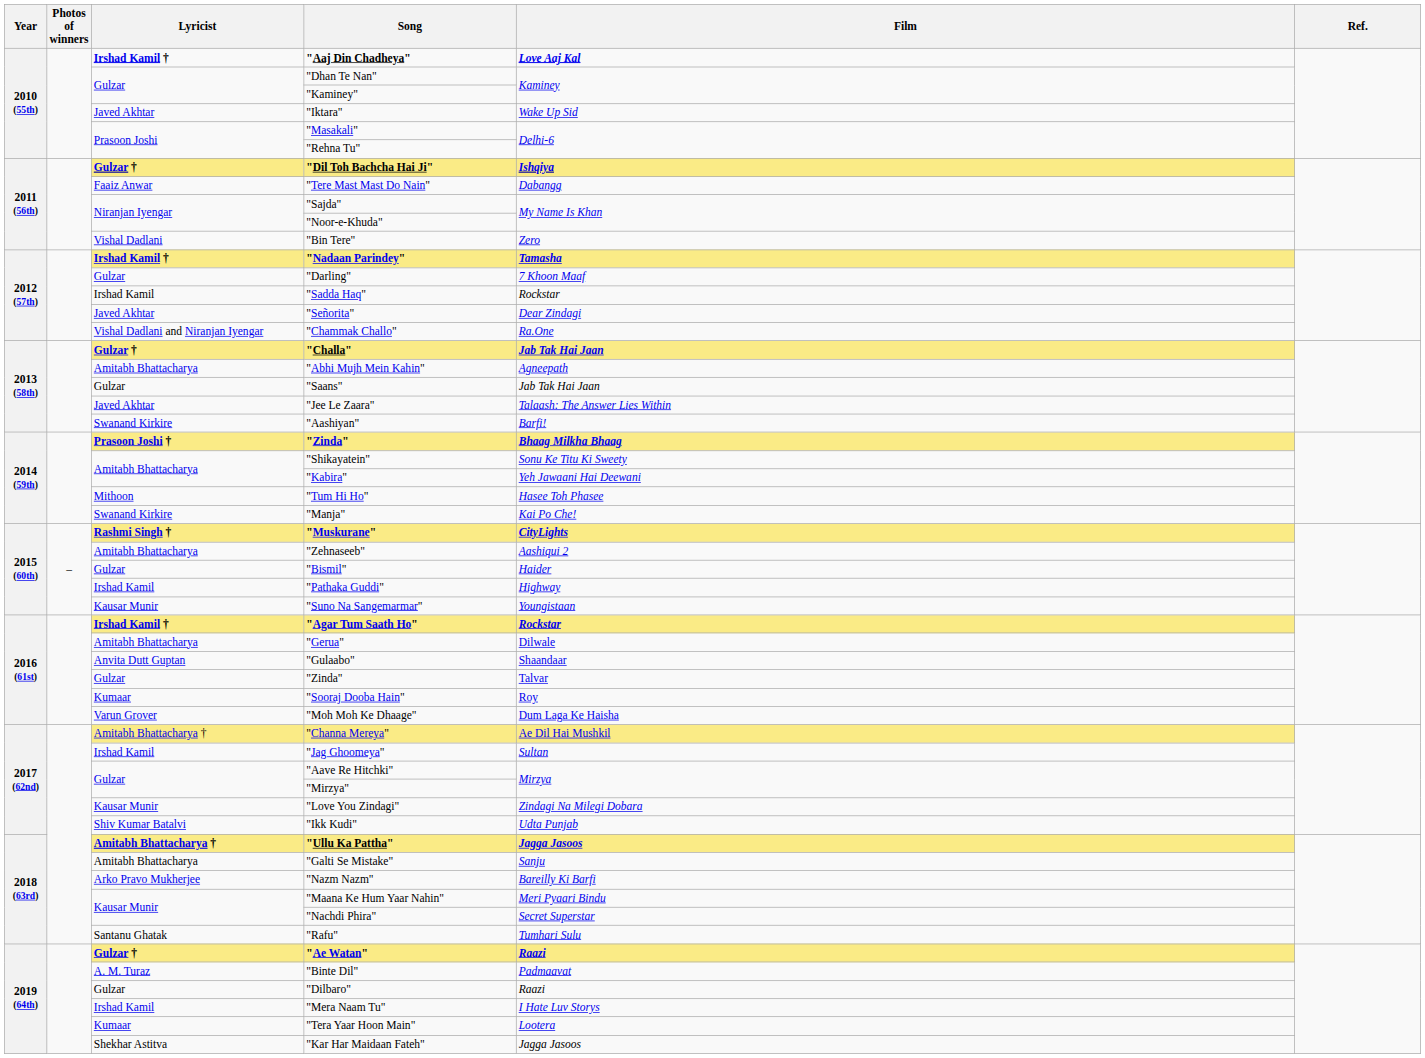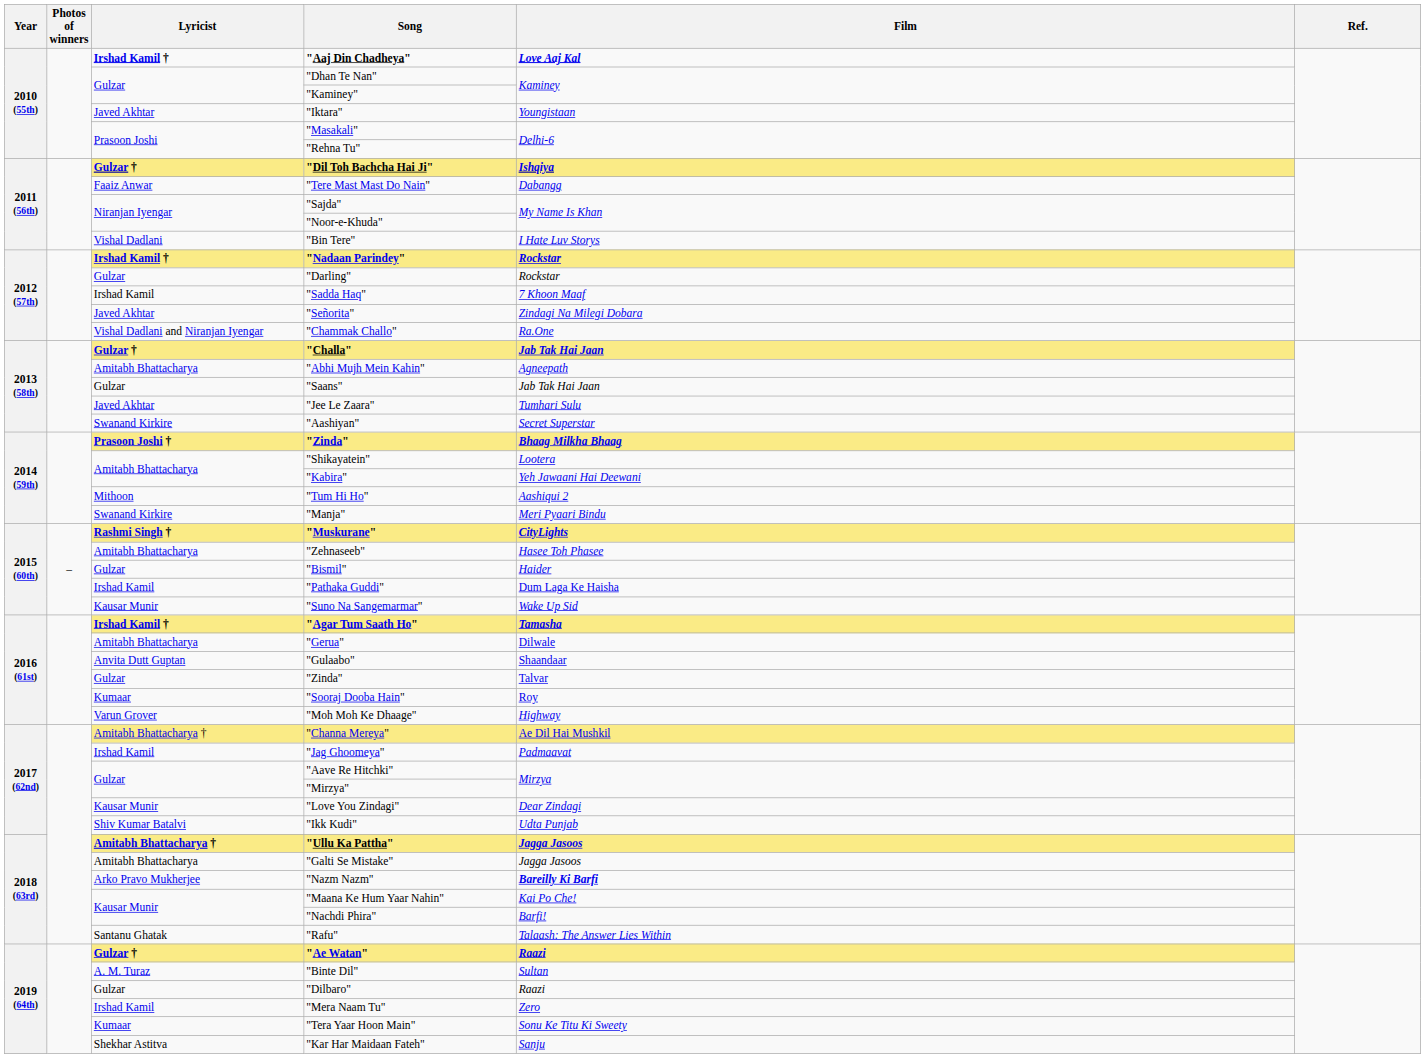"Iktara" | Film: Wake Up Sid -> Youngistaan
"Bin Tere" | Film: Zero -> I Hate Luv Storys
"Nadaan Parindey" | Film: Tamasha -> Rockstar
"Darling" | Film: 7 Khoon Maaf -> Rockstar
"Sadda Haq" | Film: Rockstar -> 7 Khoon Maaf
"Señorita" | Film: Dear Zindagi -> Zindagi Na Milegi Dobara
"Jee Le Zaara" | Film: Talaash: The Answer Lies Within -> Tumhari Sulu
"Aashiyan" | Film: Barfi! -> Secret Superstar
"Shikayatein" | Film: Sonu Ke Titu Ki Sweety -> Lootera
"Tum Hi Ho" | Film: Hasee Toh Phasee -> Aashiqui 2
"Manja" | Film: Kai Po Che! -> Meri Pyaari Bindu
"Zehnaseeb" | Film: Aashiqui 2 -> Hasee Toh Phasee
"Pathaka Guddi" | Film: Highway -> Dum Laga Ke Haisha
"Suno Na Sangemarmar" | Film: Youngistaan -> Wake Up Sid
"Agar Tum Saath Ho" | Film: Rockstar -> Tamasha
"Moh Moh Ke Dhaage" | Film: Dum Laga Ke Haisha -> Highway
"Jag Ghoomeya" | Film: Sultan -> Padmaavat
"Love You Zindagi" | Film: Zindagi Na Milegi Dobara -> Dear Zindagi
"Galti Se Mistake" | Film: Sanju -> Jagga Jasoos
"Nazm Nazm" | Film: normal -> bold
"Maana Ke Hum Yaar Nahin" | Film: Meri Pyaari Bindu -> Kai Po Che!
"Nachdi Phira" | Film: Secret Superstar -> Barfi!
"Rafu" | Film: Tumhari Sulu -> Talaash: The Answer Lies Within
"Binte Dil" | Film: Padmaavat -> Sultan
"Mera Naam Tu" | Film: I Hate Luv Storys -> Zero
"Tera Yaar Hoon Main" | Film: Lootera -> Sonu Ke Titu Ki Sweety
"Kar Har Maidaan Fateh" | Film: Jagga Jasoos -> Sanju
